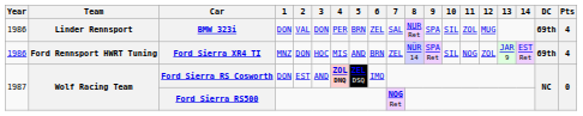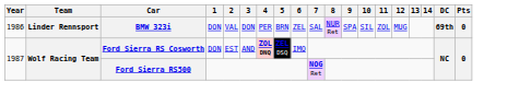BMW 323i | Pts: 4 -> 0
- row: 1986 | Ford Rennsport HWRT Tuning | Ford Sierra XR4 TI | MNZ | DON | HOC | MIS | AND | BRN | ZEL | NÜR 14 | SPA Ret | SIL | NOG | ZOL | JAR 9 | EST Ret | 69th | 4
